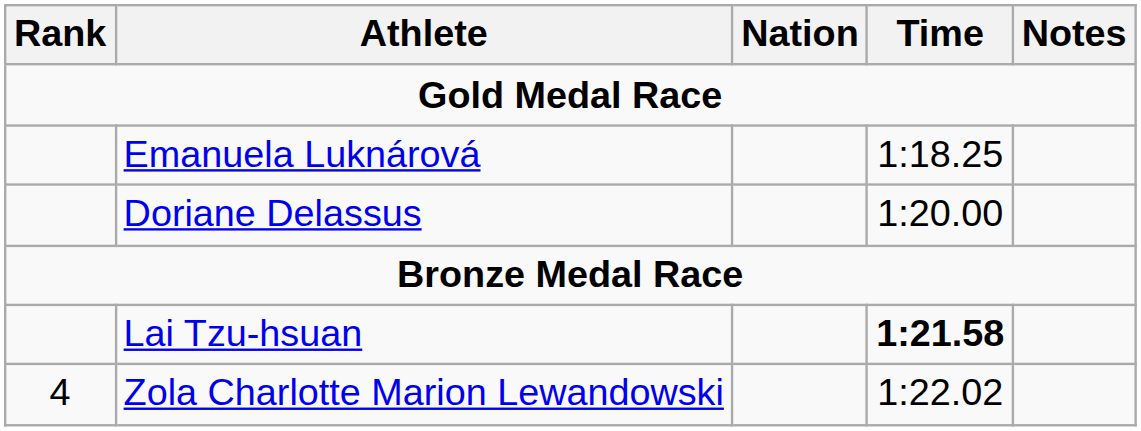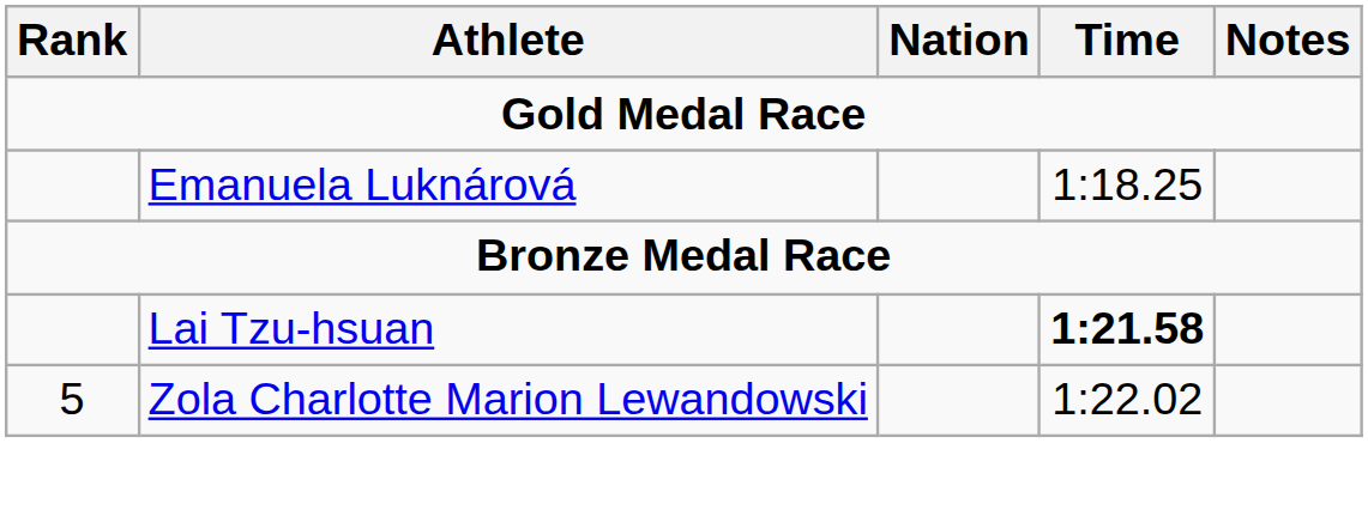- row: Doriane Delassus | 1:20.00
Zola Charlotte Marion Lewandowski | Rank: 4 -> 5
